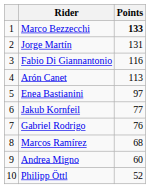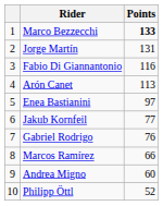Marcos Ramírez | Points: 68 -> 66
